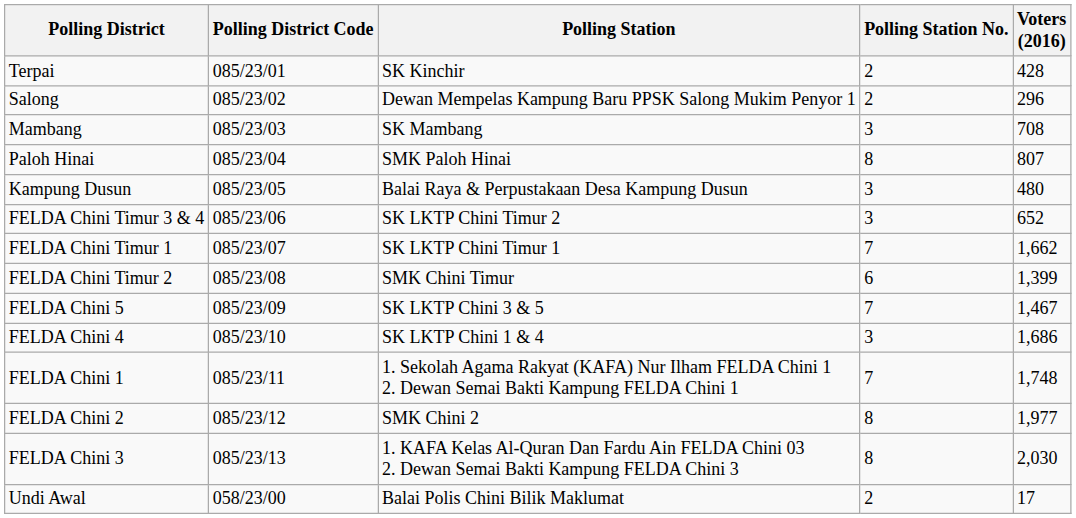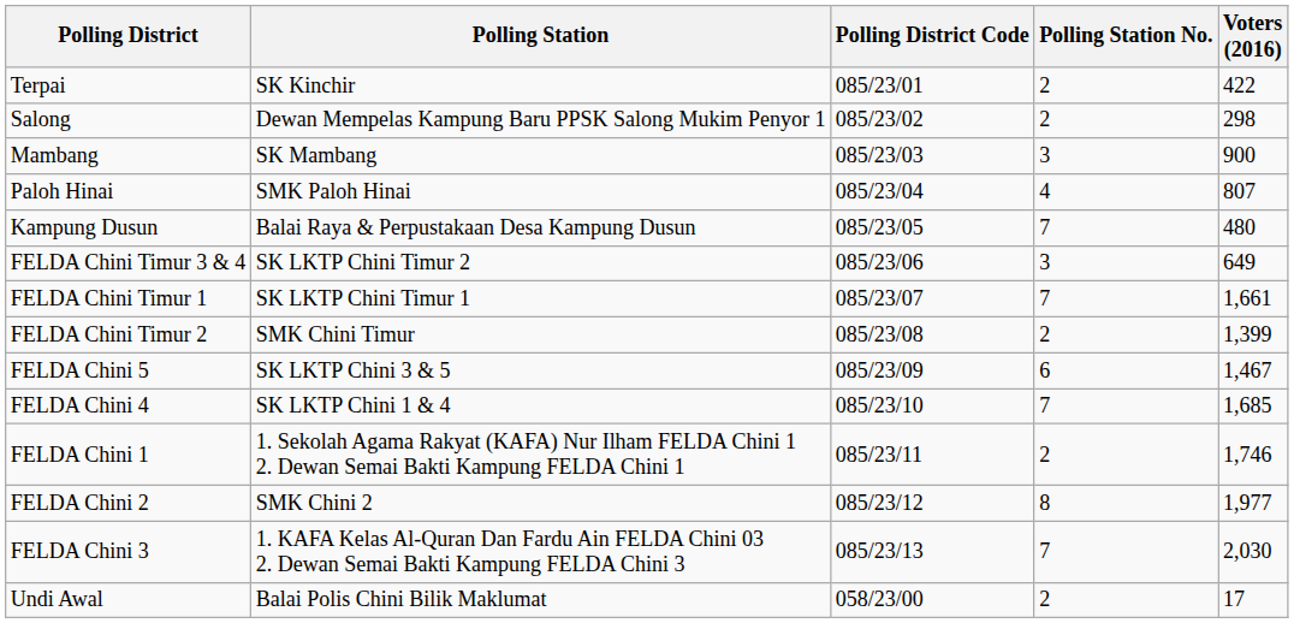columns swapped: Polling District Code <-> Polling Station
Terpai | Voters (2016): 428 -> 422
Salong | Voters (2016): 296 -> 298
Mambang | Voters (2016): 708 -> 900
Paloh Hinai | Polling Station No.: 8 -> 4
Kampung Dusun | Polling Station No.: 3 -> 7
FELDA Chini Timur 3 & 4 | Voters (2016): 652 -> 649
FELDA Chini Timur 1 | Voters (2016): 1,662 -> 1,661
FELDA Chini Timur 2 | Polling Station No.: 6 -> 2
FELDA Chini 5 | Polling Station No.: 7 -> 6
FELDA Chini 4 | Polling Station No.: 3 -> 7
FELDA Chini 4 | Voters (2016): 1,686 -> 1,685
FELDA Chini 1 | Polling Station No.: 7 -> 2
FELDA Chini 1 | Voters (2016): 1,748 -> 1,746
FELDA Chini 3 | Polling Station No.: 8 -> 7
